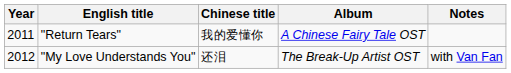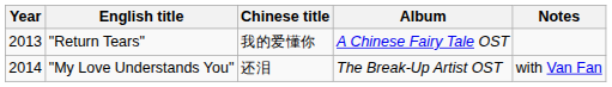"Return Tears" | Year: 2011 -> 2013
"My Love Understands You" | Year: 2012 -> 2014
